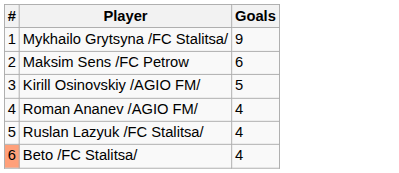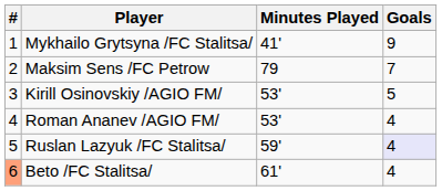+ column: Minutes Played | 41' | 79 | 53' | 53' | 59' | 61'
Maksim Sens /FC Petrow | Goals: 6 -> 7
Ruslan Lazyuk /FC Stalitsa/ | Goals: no background -> lavender background
